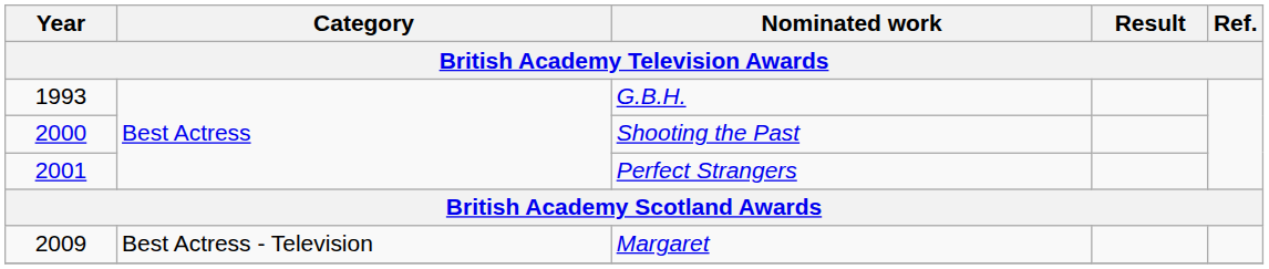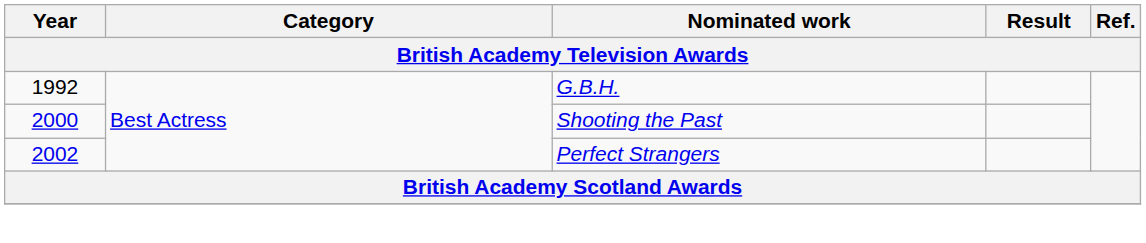G.B.H. | Year: 1993 -> 1992
Perfect Strangers | Year: 2001 -> 2002
- row: 2009 | Best Actress - Television | Margaret
